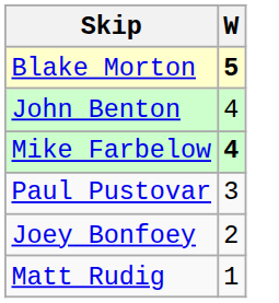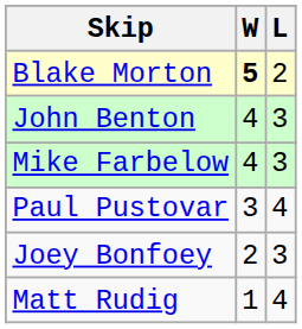+ column: L | 2 | 3 | 3 | 4 | 3 | 4
Mike Farbelow | W: bold -> normal
